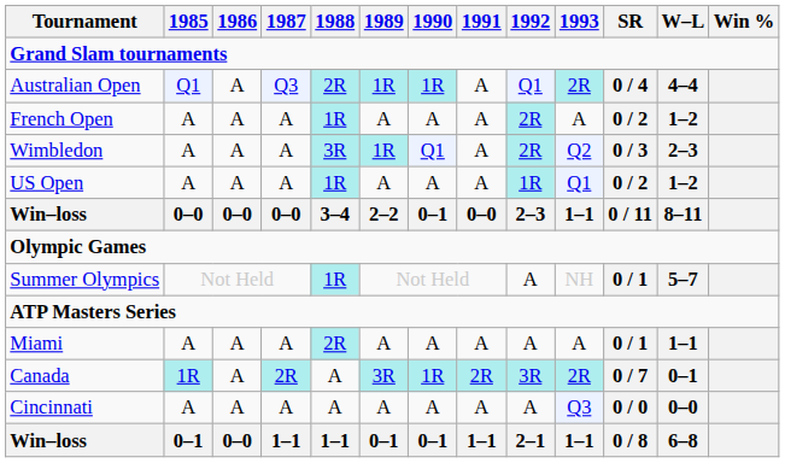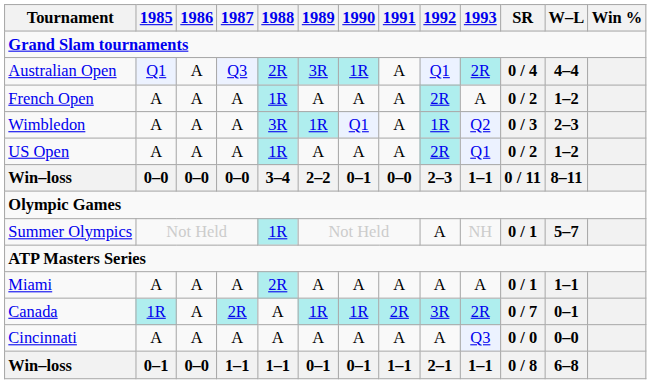Australian Open | 1989: 1R -> 3R
Wimbledon | 1992: 2R -> 1R
US Open | 1992: 1R -> 2R
Canada | 1989: 3R -> 1R
